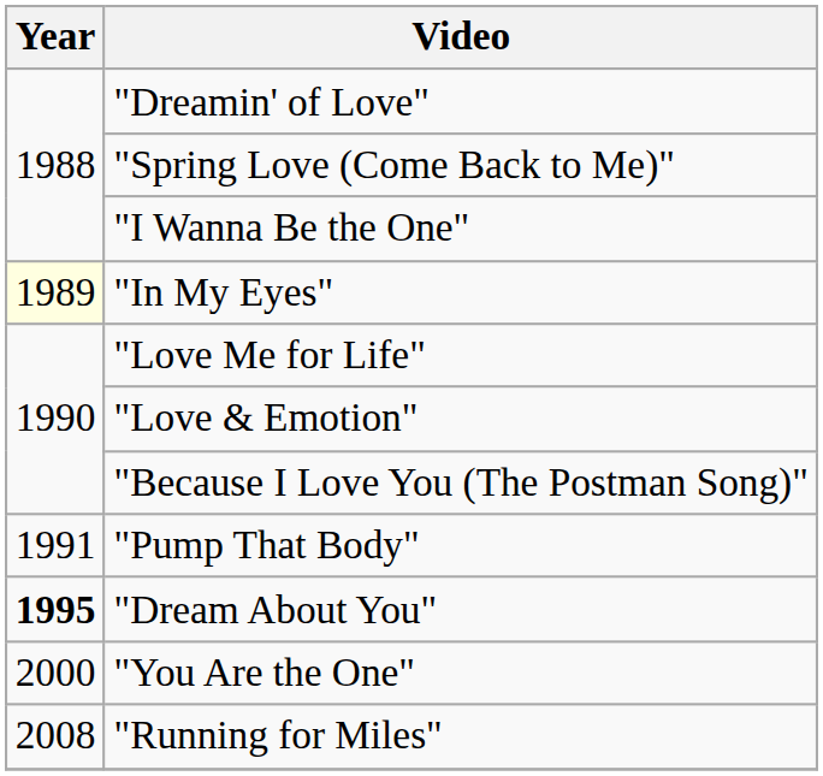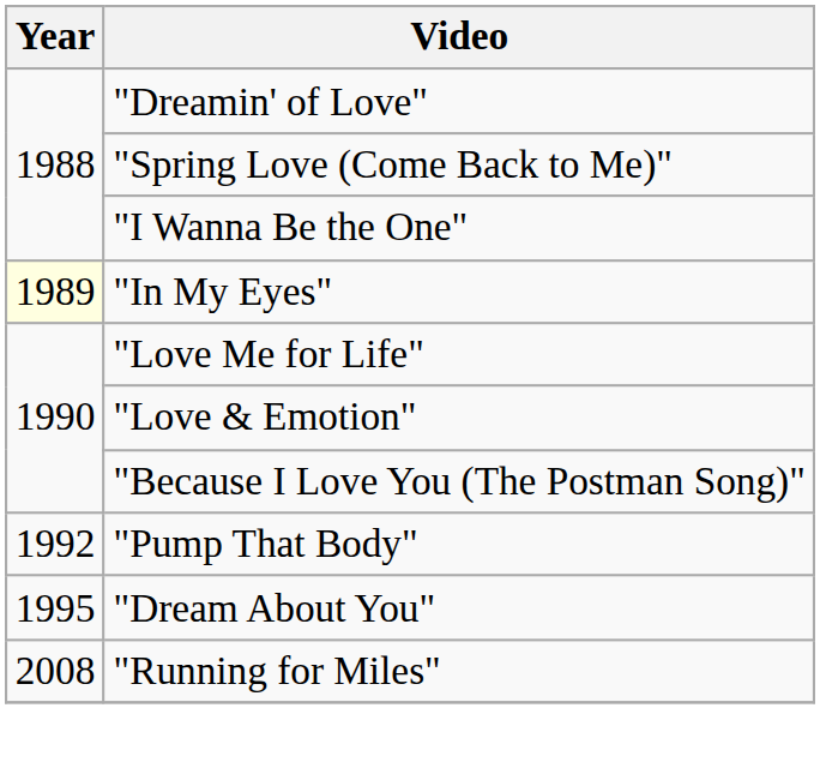"Pump That Body" | Year: 1991 -> 1992
"Dream About You" | Year: bold -> normal
- row: 2000 | "You Are the One"
